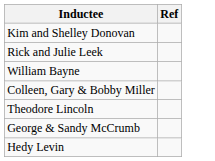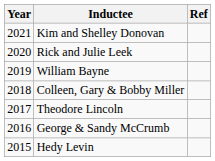+ column: Year | 2021 | 2020 | 2019 | 2018 | 2017 | 2016 | 2015
